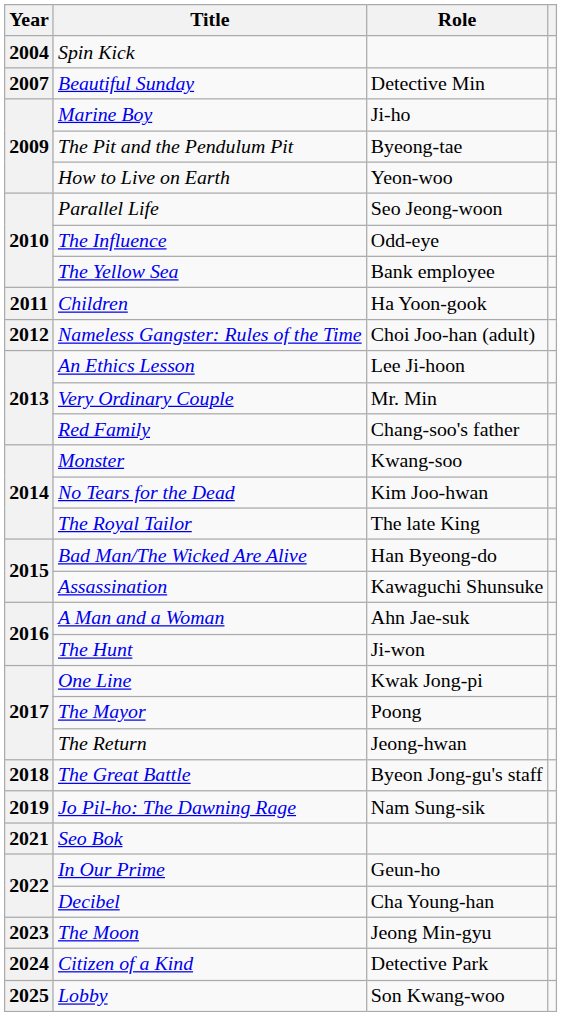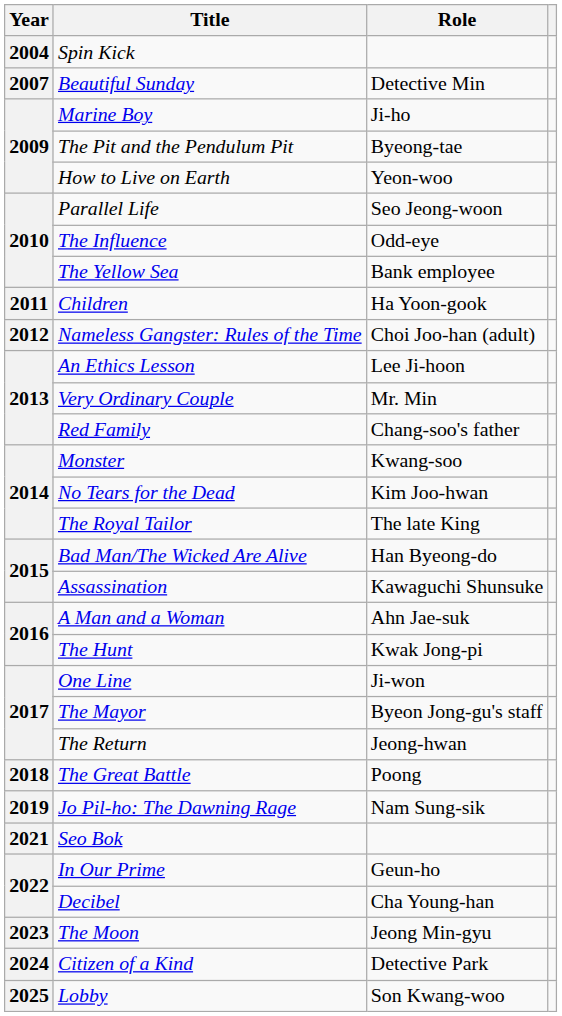The Hunt | Role: Ji-won -> Kwak Jong-pi
One Line | Role: Kwak Jong-pi -> Ji-won
The Mayor | Role: Poong -> Byeon Jong-gu's staff
The Great Battle | Role: Byeon Jong-gu's staff -> Poong
